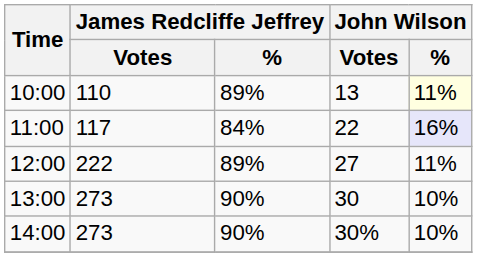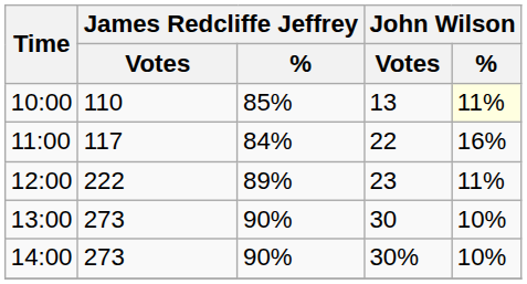10:00 | James Redcliffe Jeffrey / %: 89% -> 85%
11:00 | John Wilson / %: lavender background -> no background
12:00 | John Wilson / Votes: 27 -> 23
